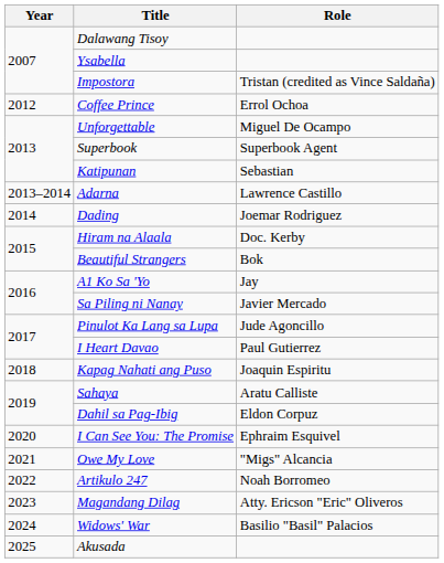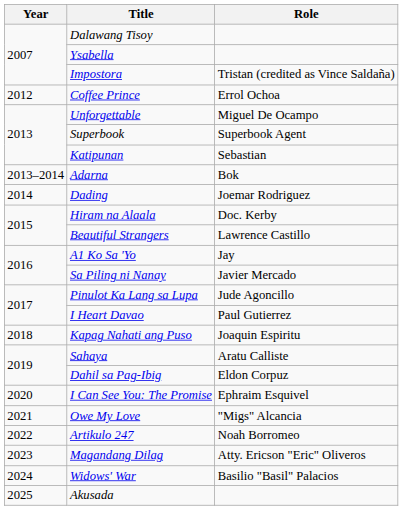Adarna | Role: Lawrence Castillo -> Bok
Beautiful Strangers | Role: Bok -> Lawrence Castillo
